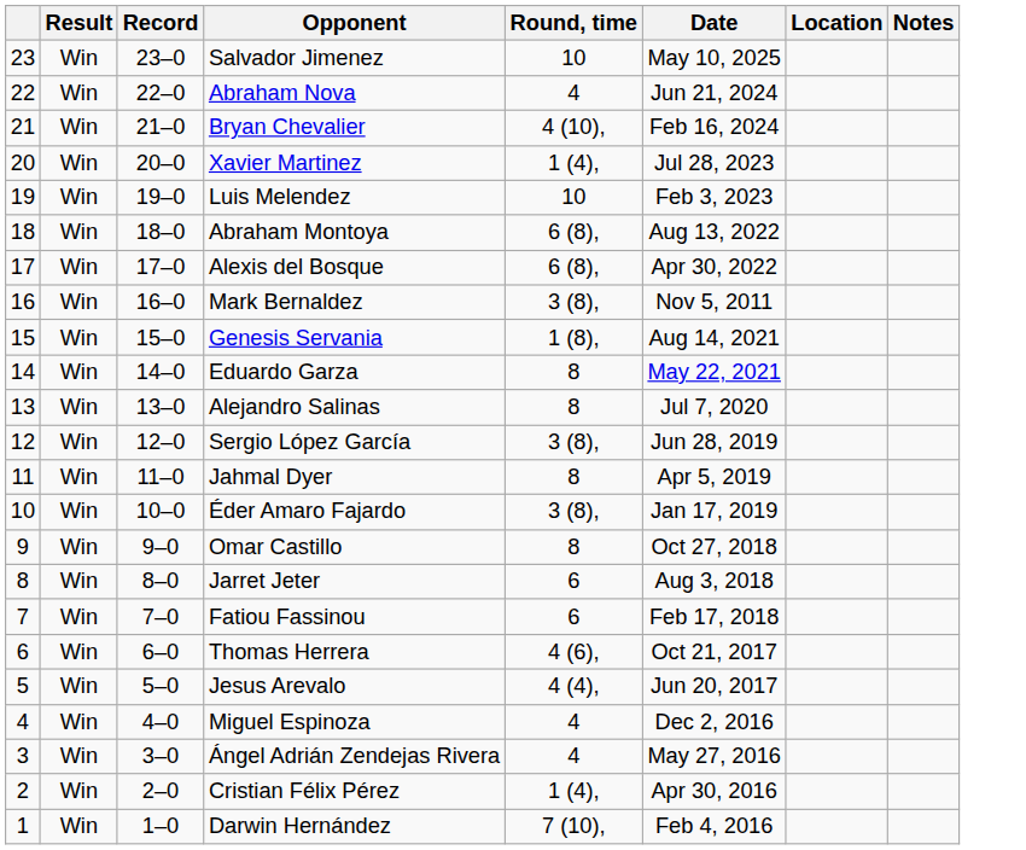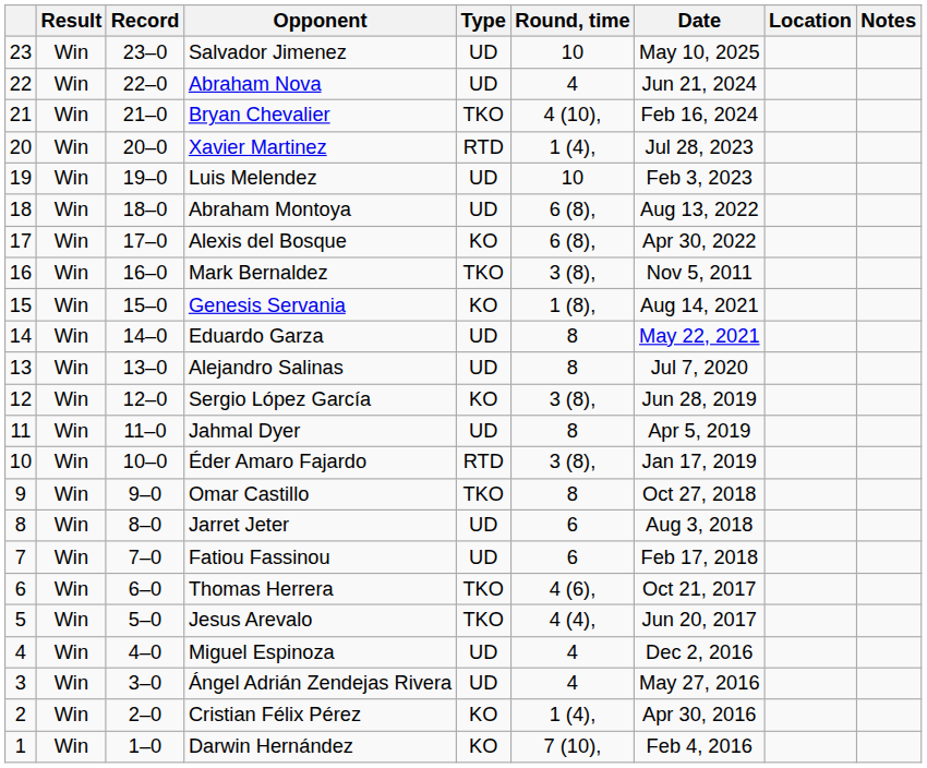+ column: Type | UD | UD | TKO | RTD | UD | UD | KO | TKO | KO | UD | UD | KO | UD | RTD | TKO | UD | UD | TKO | TKO | UD | UD | KO | KO
